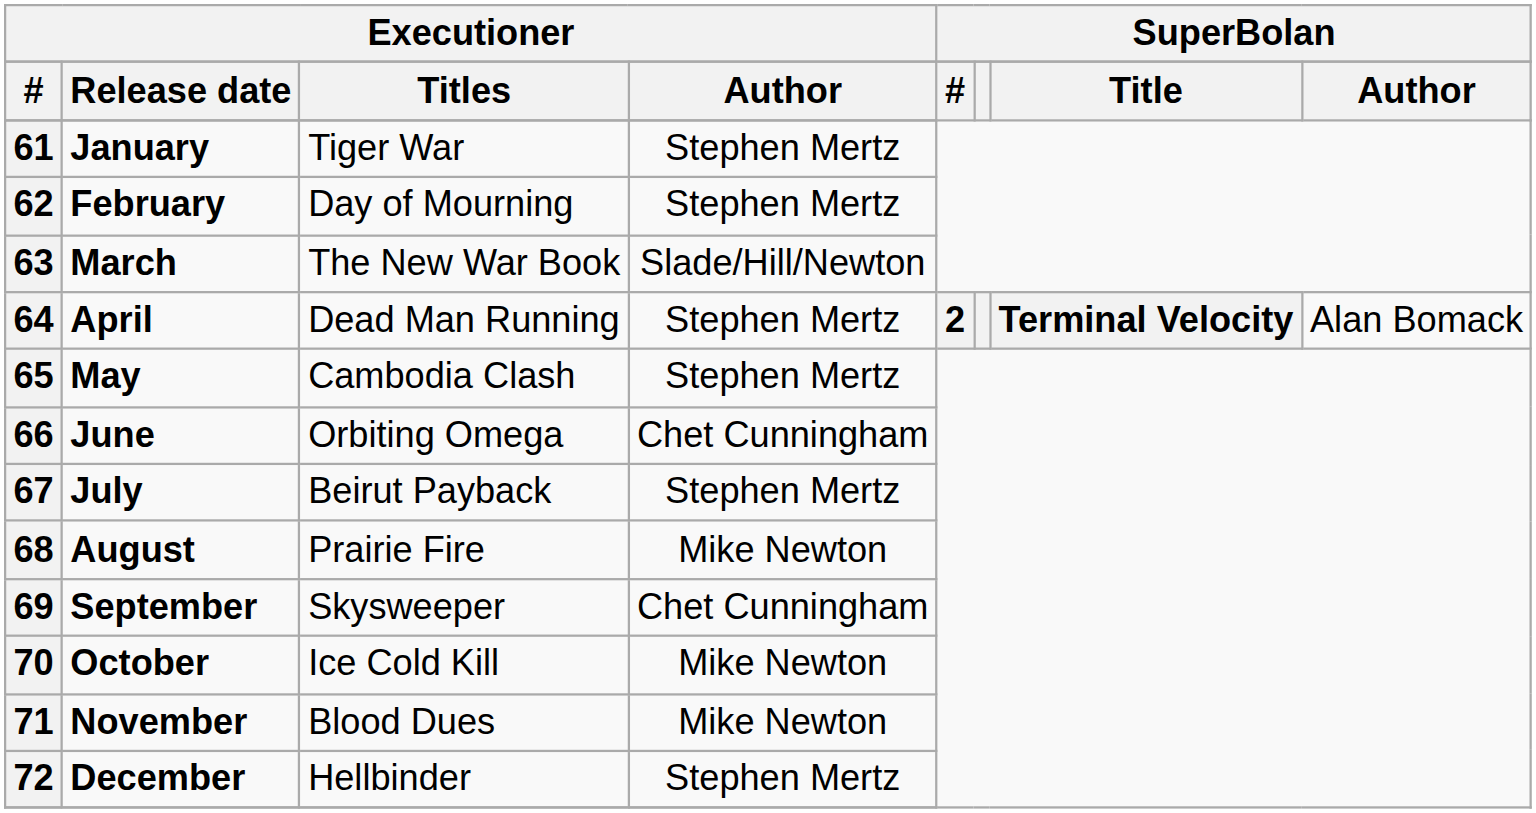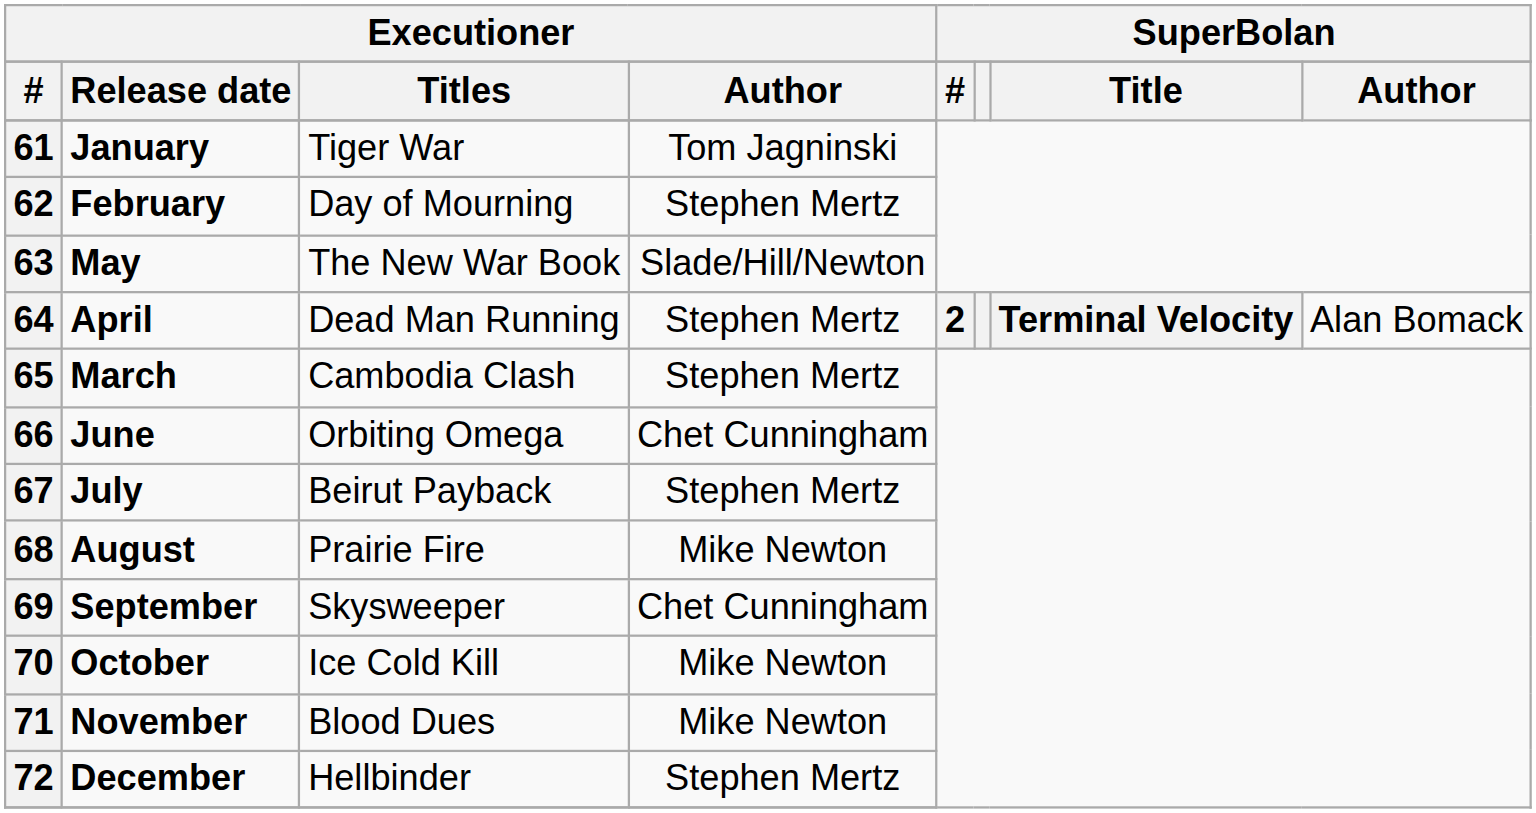61 | column 4: Stephen Mertz -> Tom Jagninski
63 | column 2: March -> May
65 | column 2: May -> March
